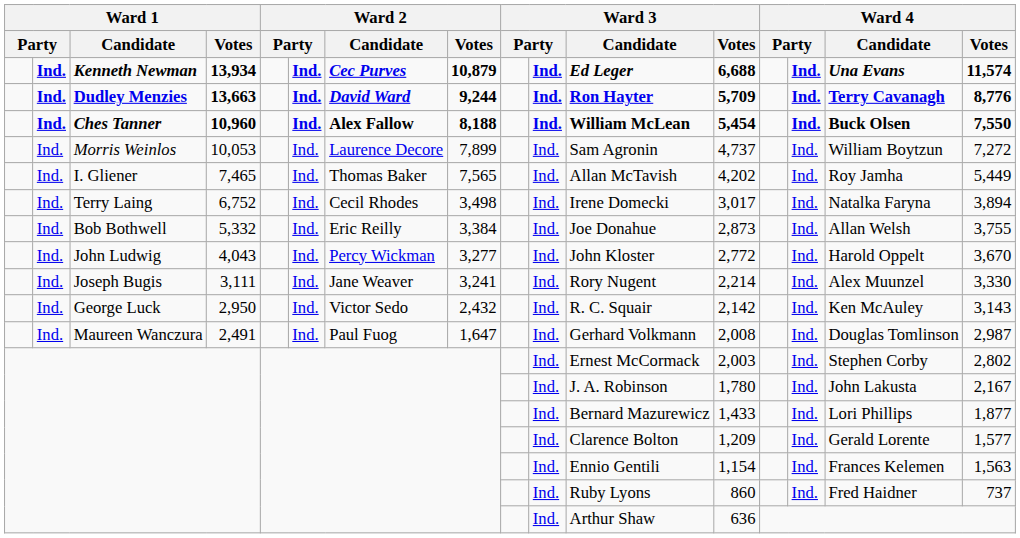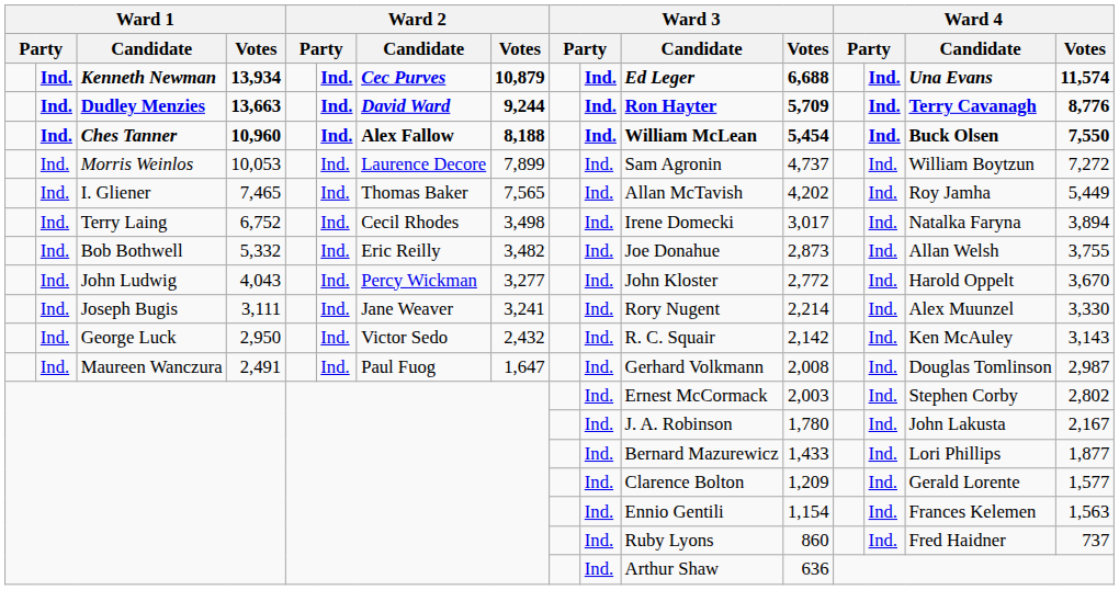Bob Bothwell | Ward 2 / Votes: 3,384 -> 3,482
